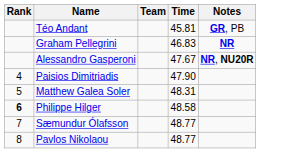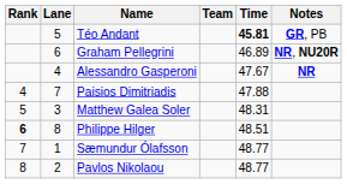+ column: Lane | 5 | 6 | 4 | 7 | 3 | 8 | 1 | 2
Téo Andant | Time: normal -> bold
Graham Pellegrini | Time: 46.83 -> 46.89
Graham Pellegrini | Notes: NR -> NR, NU20R
Alessandro Gasperoni | Notes: NR, NU20R -> NR
Paisios Dimitriadis | Time: 47.90 -> 47.88
Philippe Hilger | Time: 48.58 -> 48.51
